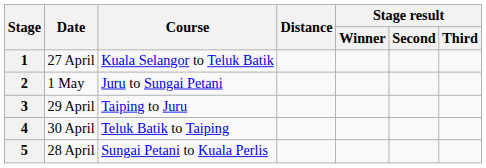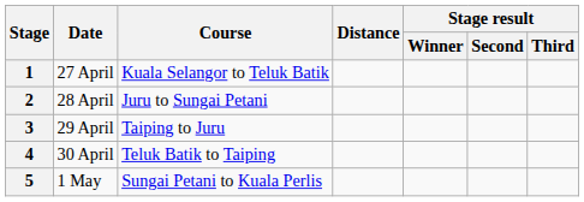2 | Date: 1 May -> 28 April
5 | Date: 28 April -> 1 May
